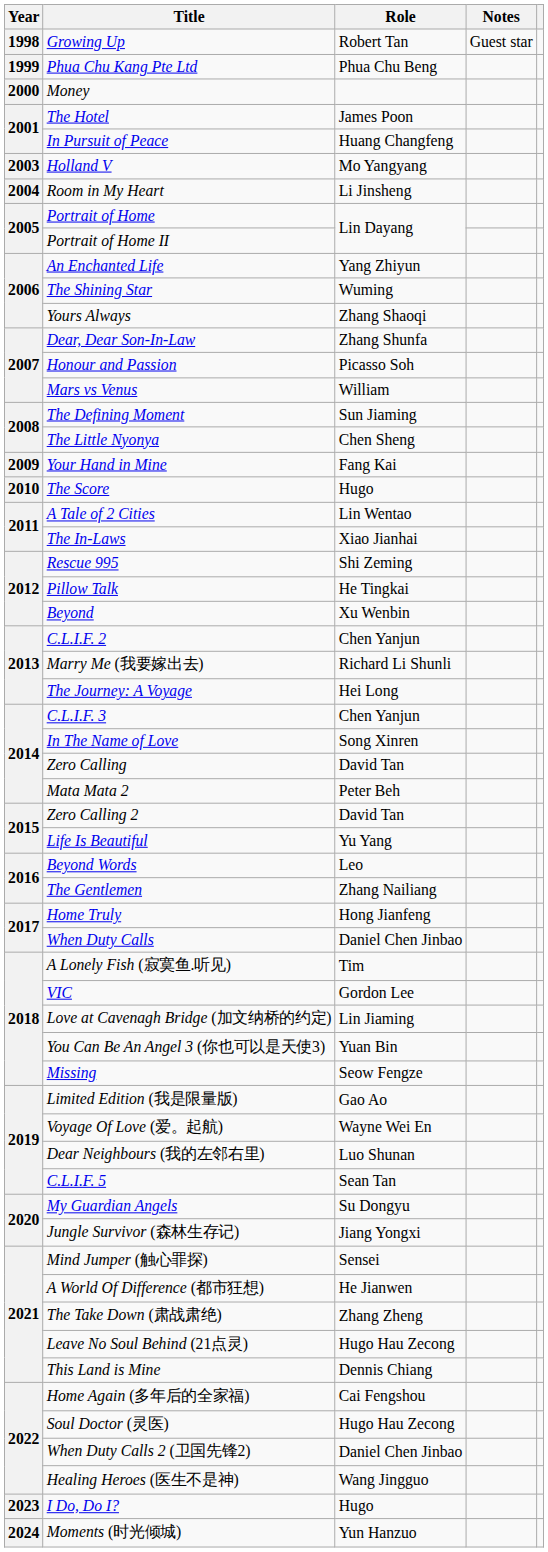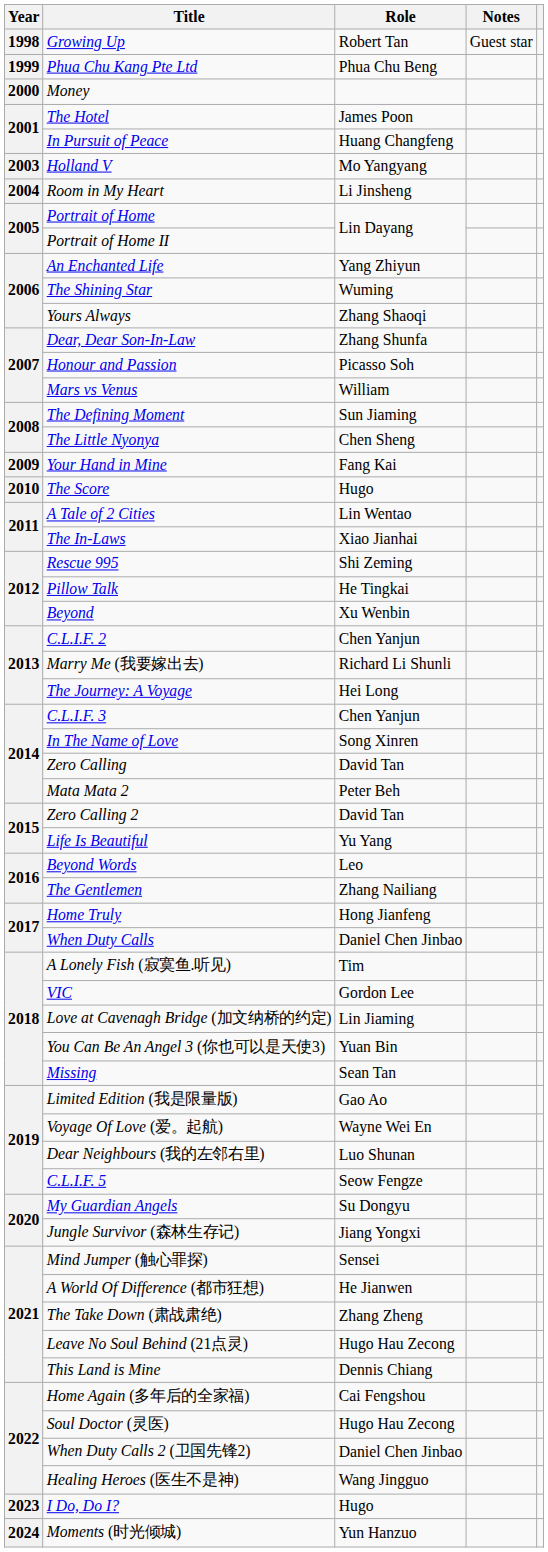Missing | Role: Seow Fengze -> Sean Tan
C.L.I.F. 5 | Role: Sean Tan -> Seow Fengze
